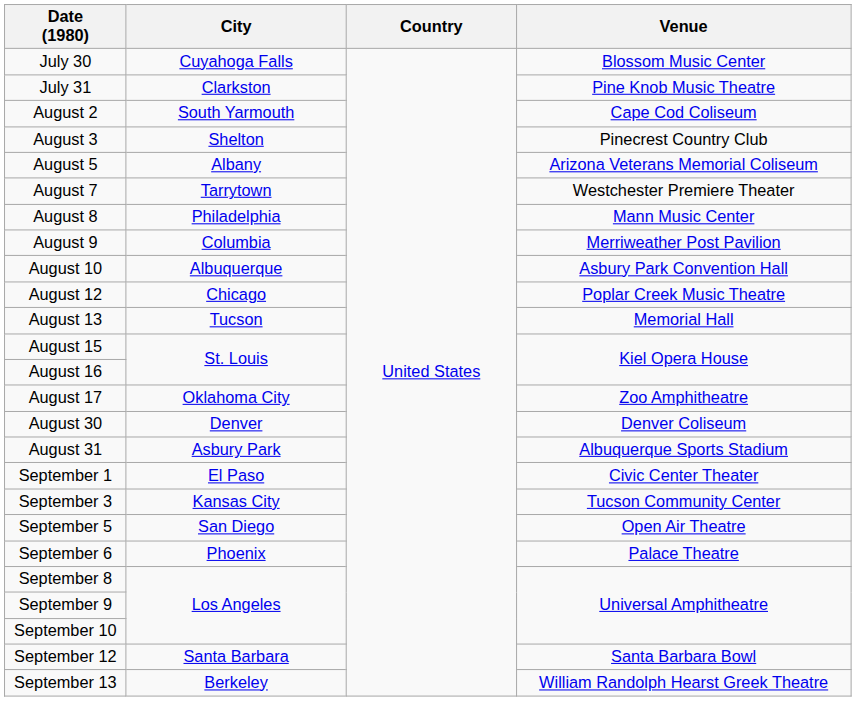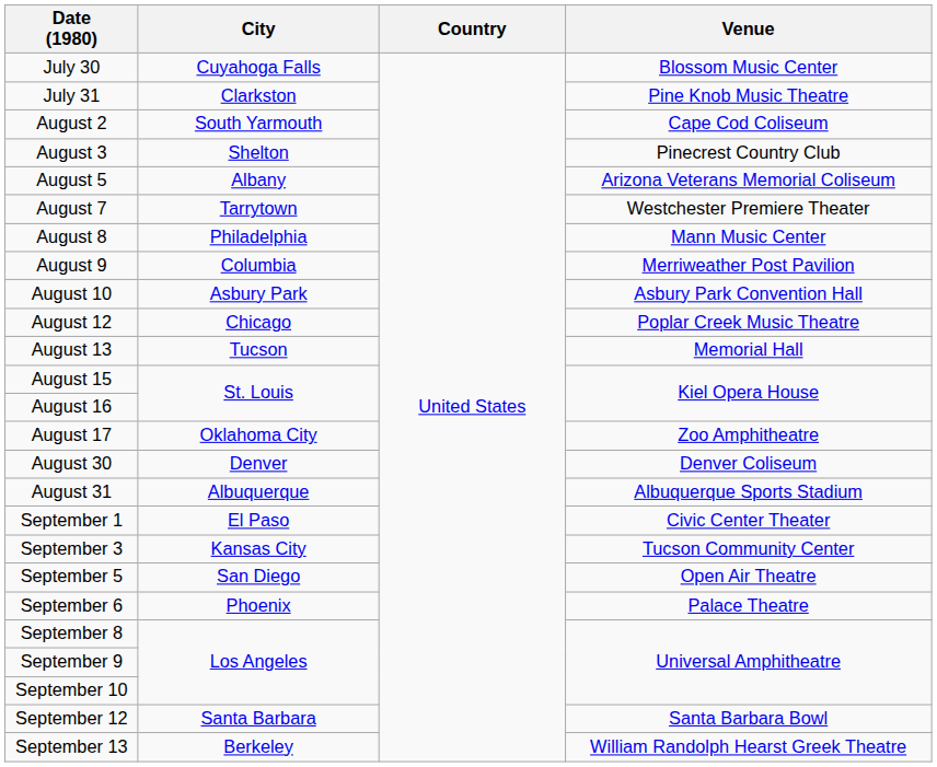August 10 | City: Albuquerque -> Asbury Park
August 31 | City: Asbury Park -> Albuquerque
